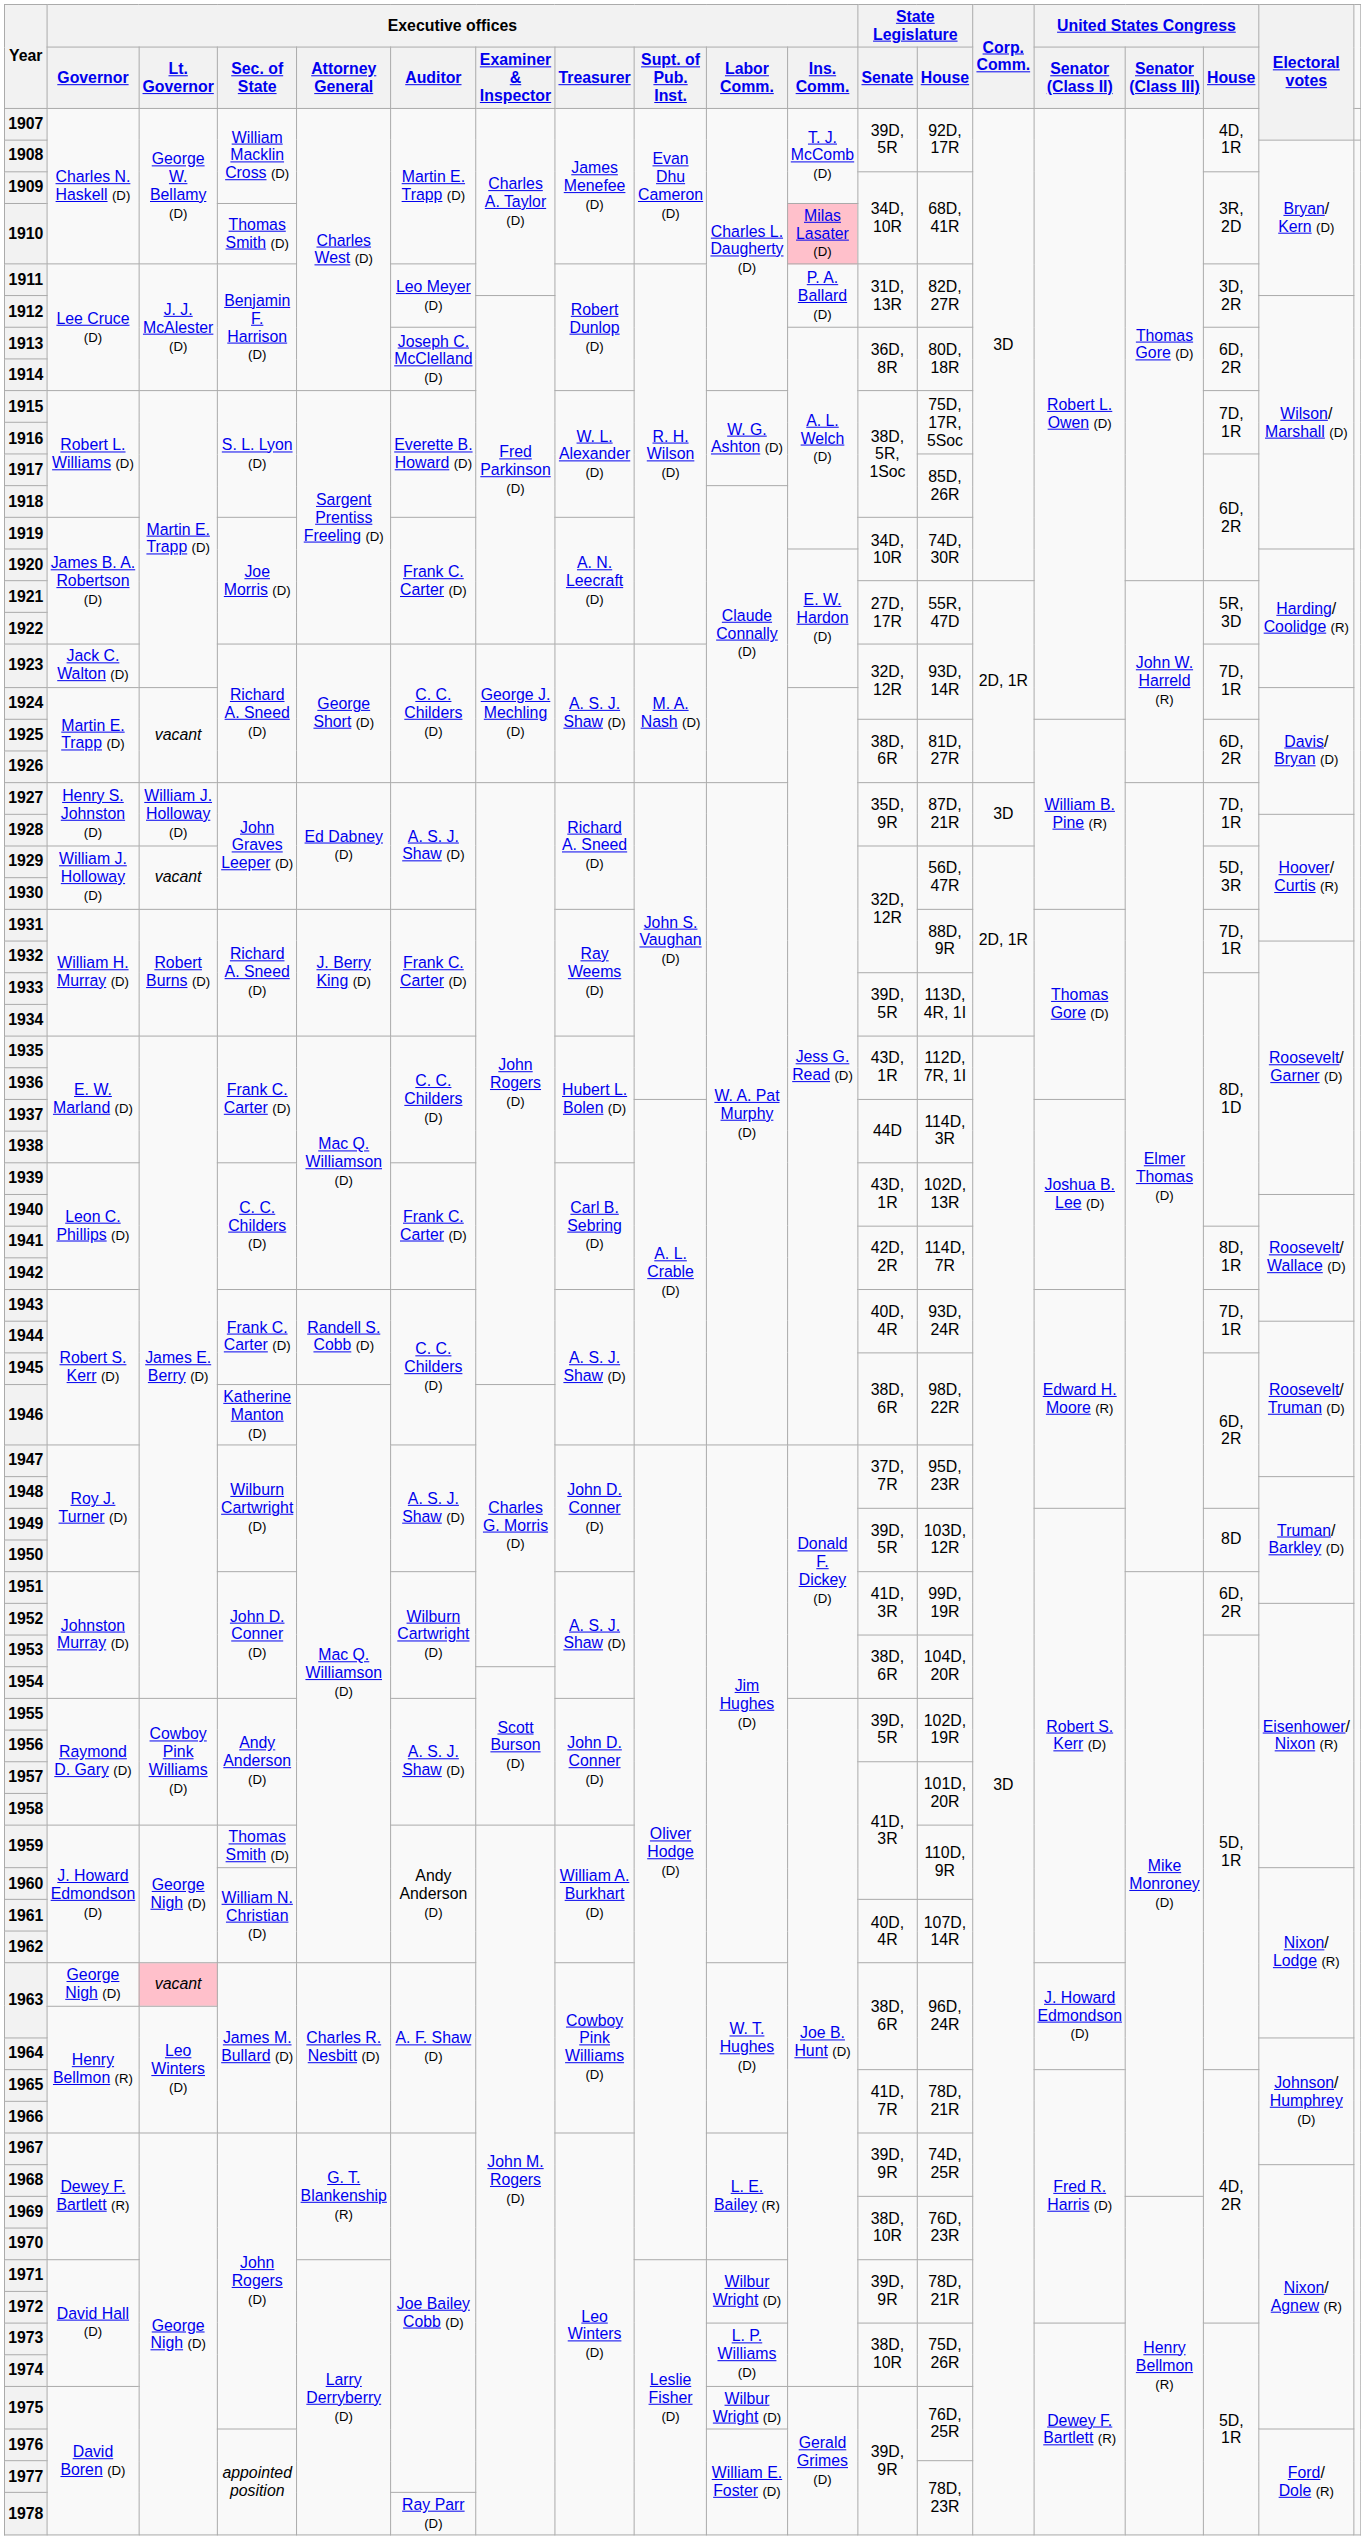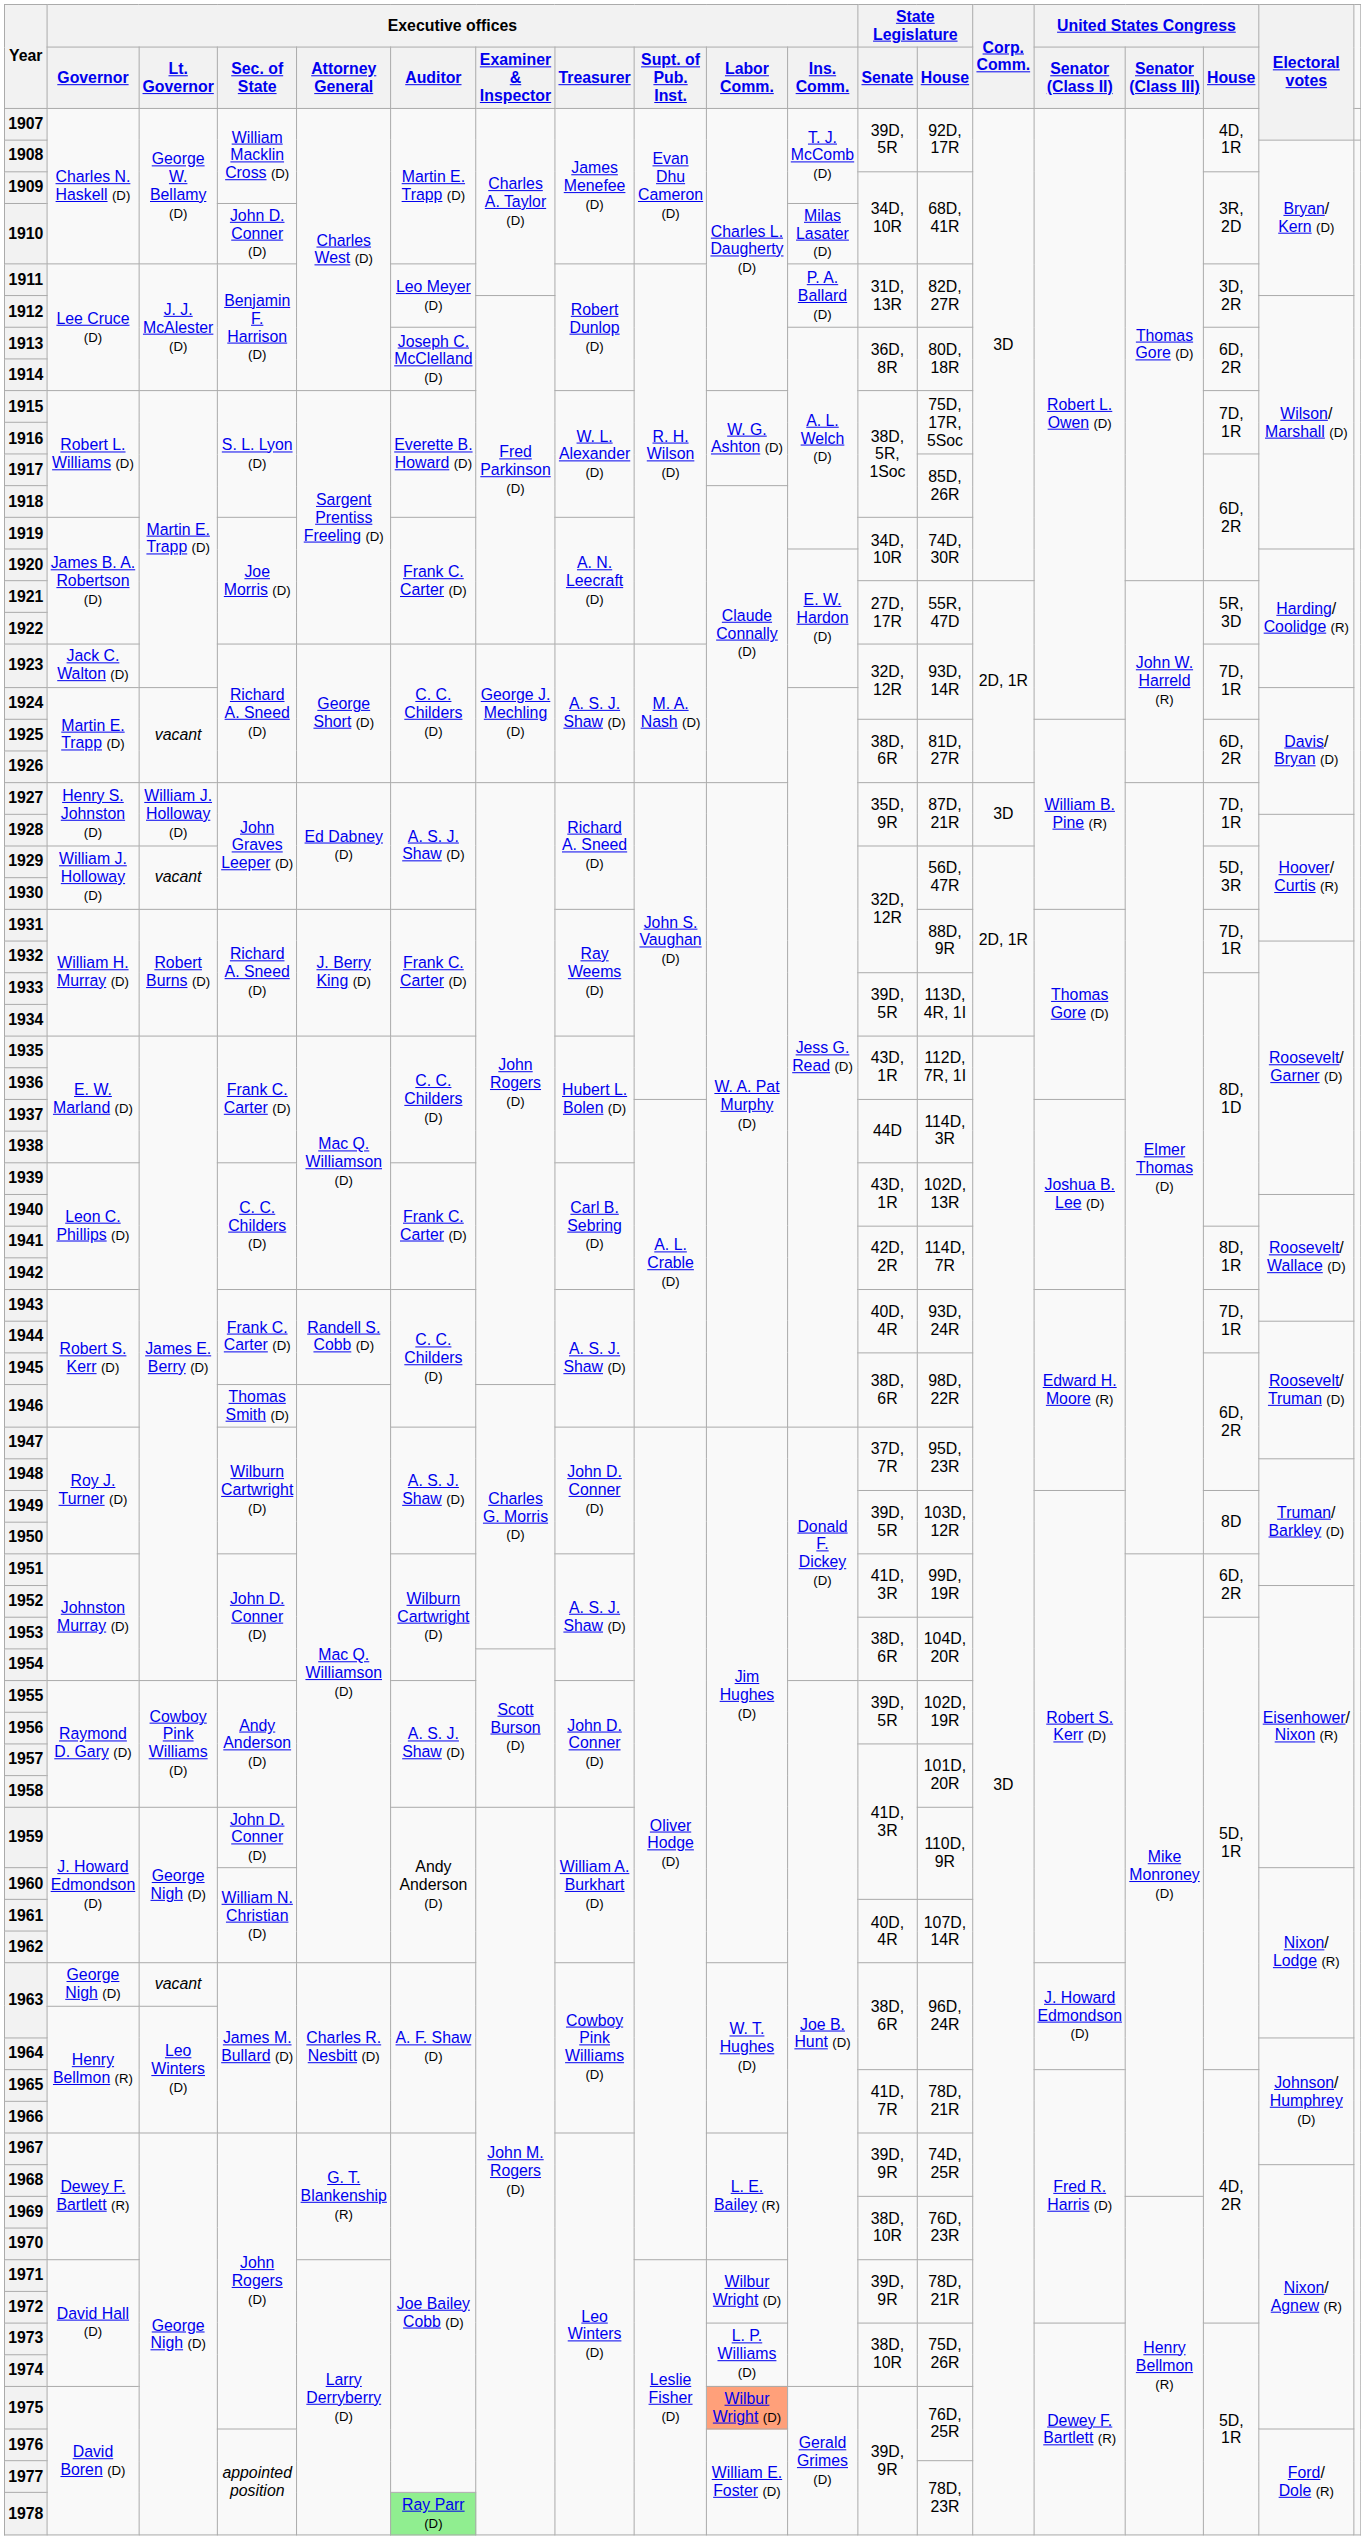1910 | Executive offices / Sec. of State: Thomas Smith (D) -> John D. Conner (D)
1910 | Executive offices / Ins. Comm.: pink background -> no background
1946 | Executive offices / Sec. of State: Katherine Manton (D) -> Thomas Smith (D)
1959 | Executive offices / Sec. of State: Thomas Smith (D) -> John D. Conner (D)
1963 / George Nigh (D) | Executive offices / Lt. Governor: pink background -> no background
1975 | Executive offices / Labor Comm.: no background -> lightsalmon background
1978 | Executive offices / Auditor: no background -> lightgreen background
